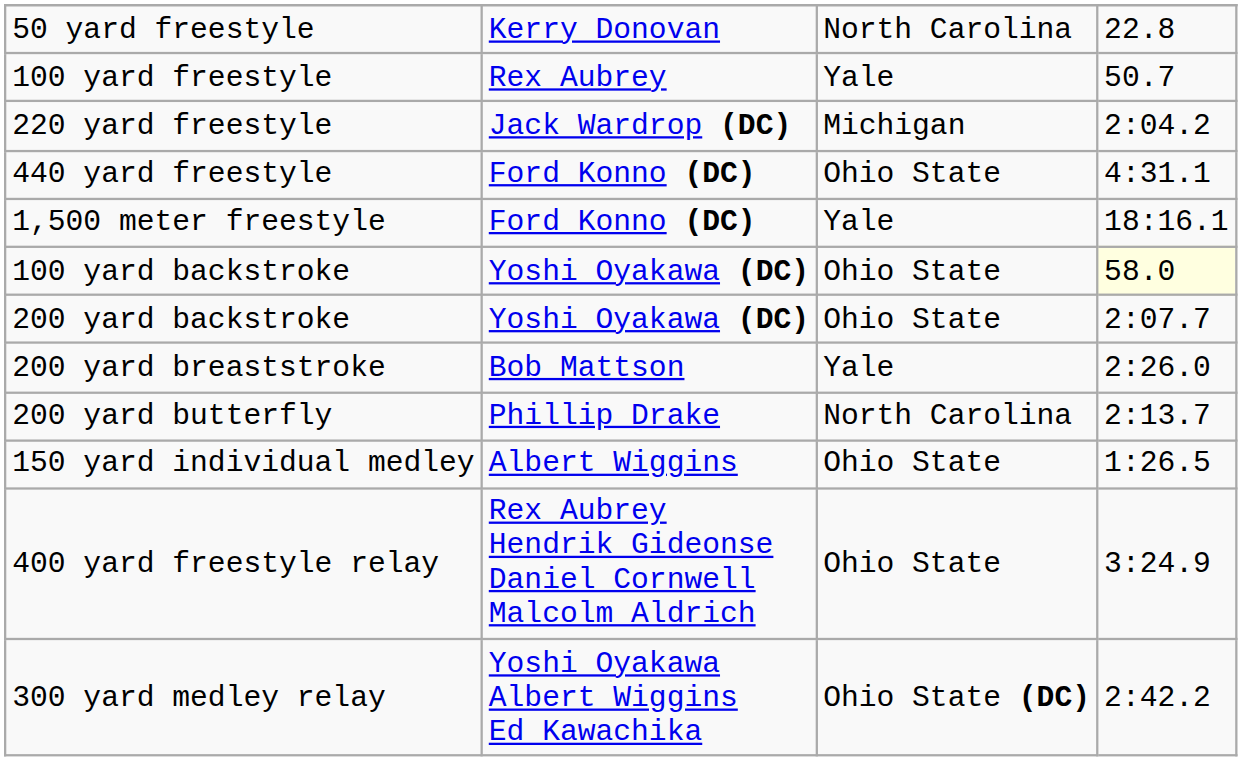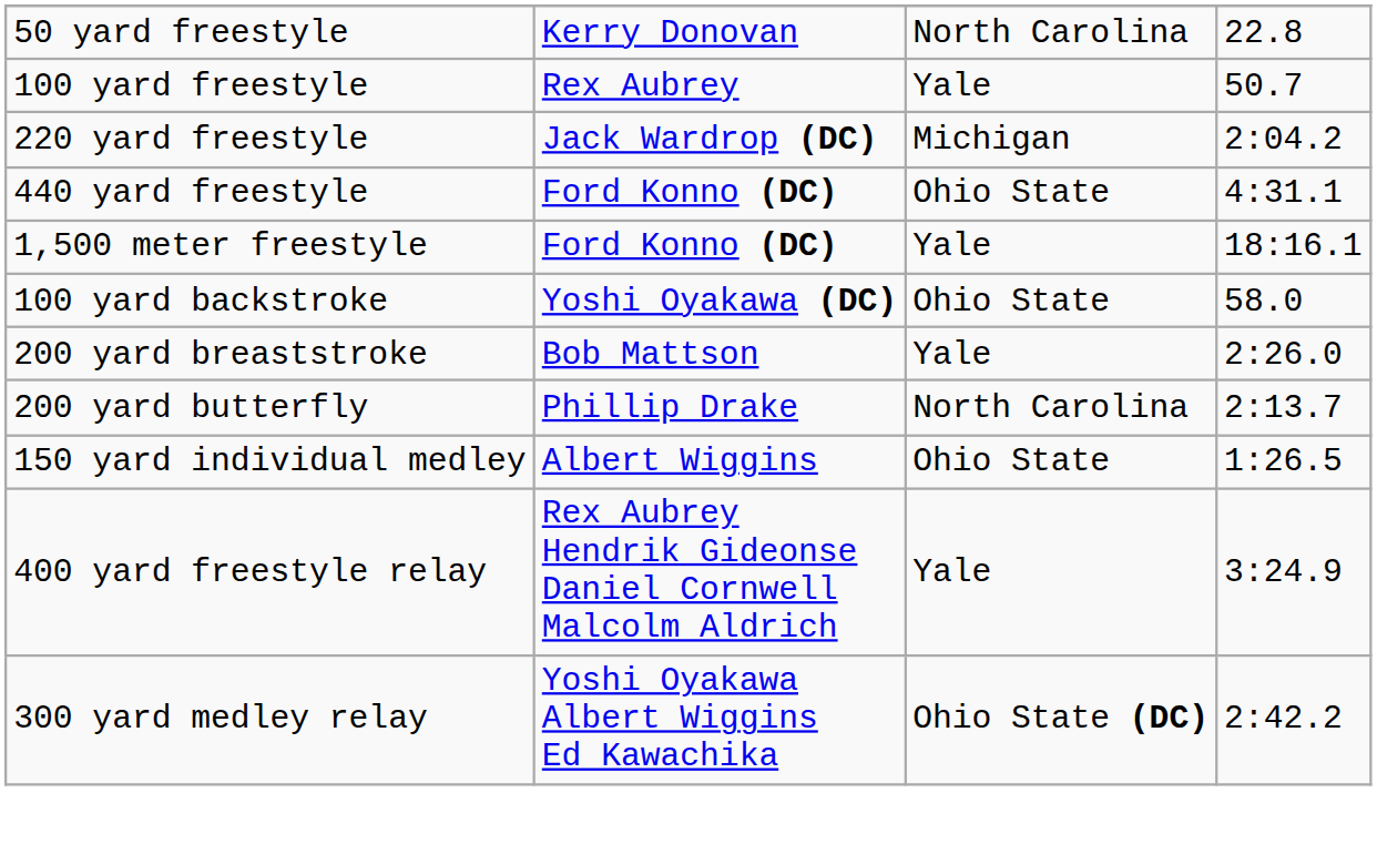100 yard backstroke | column 4: lightyellow background -> no background
- row: 200 yard backstroke | Yoshi Oyakawa (DC) | Ohio State | 2:07.7
400 yard freestyle relay | column 3: Ohio State -> Yale
